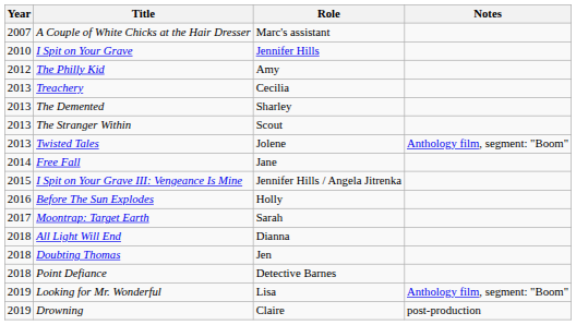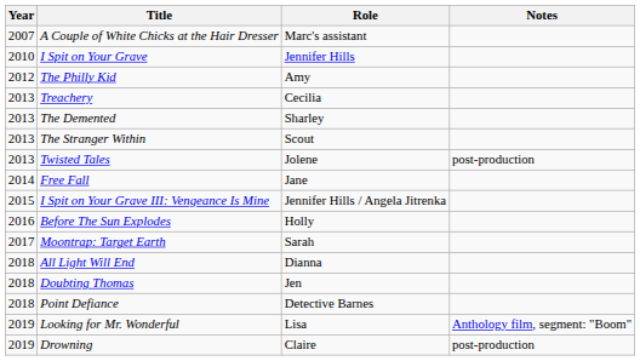Twisted Tales | Notes: Anthology film, segment: "Boom" -> post-production
